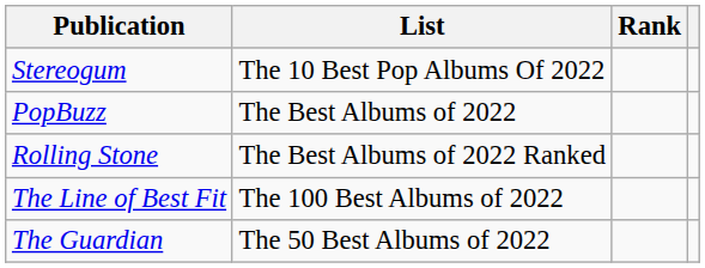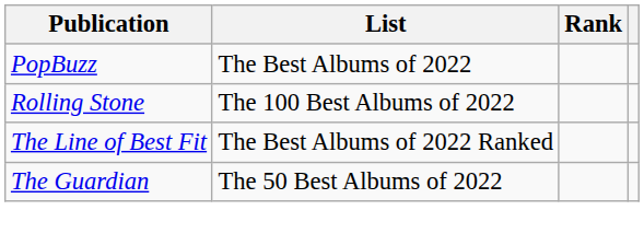- row: Stereogum | The 10 Best Pop Albums Of 2022
Rolling Stone | List: The Best Albums of 2022 Ranked -> The 100 Best Albums of 2022
The Line of Best Fit | List: The 100 Best Albums of 2022 -> The Best Albums of 2022 Ranked
